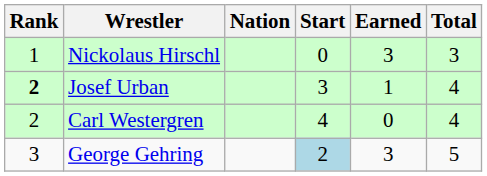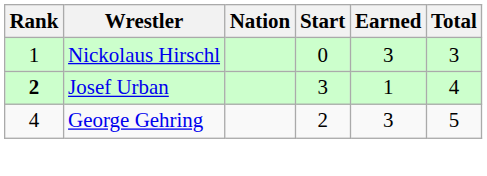- row: 2 | Carl Westergren | 4 | 0 | 4
George Gehring | Rank: 3 -> 4
George Gehring | Start: lightblue background -> no background
